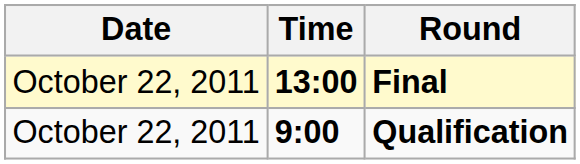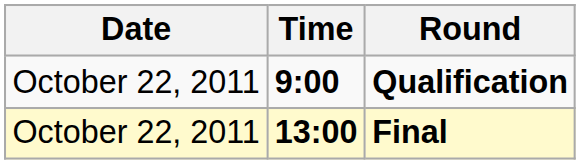rows swapped: Qualification <-> Final
